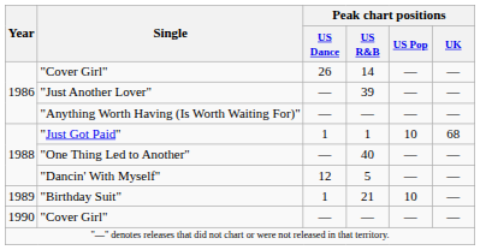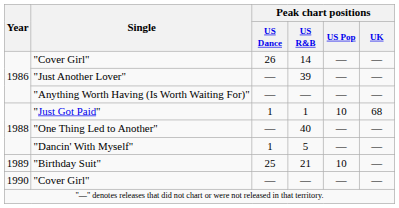5 | Peak chart positions / US Dance: 12 -> 1
21 | Peak chart positions / US Dance: 1 -> 25
